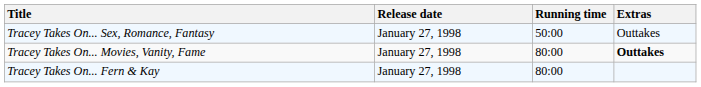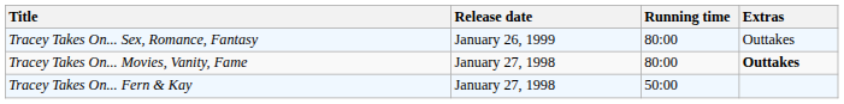Tracey Takes On... Sex, Romance, Fantasy | Release date: January 27, 1998 -> January 26, 1999
Tracey Takes On... Sex, Romance, Fantasy | Running time: 50:00 -> 80:00
Tracey Takes On... Fern & Kay | Running time: 80:00 -> 50:00
